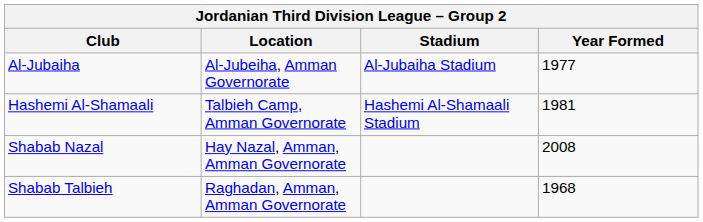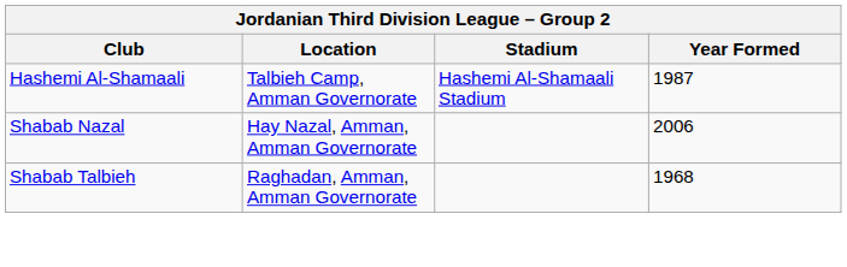- row: Al-Jubaiha | Al-Jubeiha, Amman Governorate | Al-Jubaiha Stadium | 1977
Hashemi Al-Shamaali | Year Formed: 1981 -> 1987
Shabab Nazal | Year Formed: 2008 -> 2006
